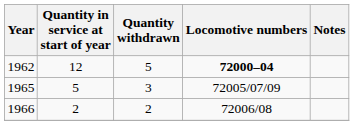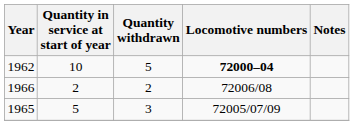1962 | Quantity in service at start of year: 12 -> 10
rows swapped: 1965 <-> 1966
